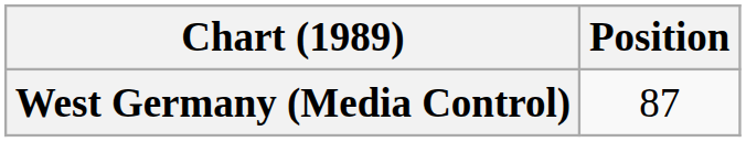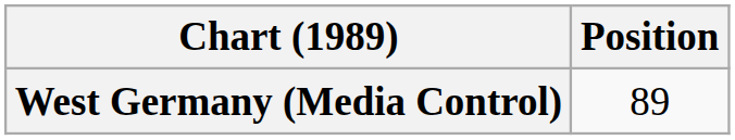West Germany (Media Control) | Position: 87 -> 89
